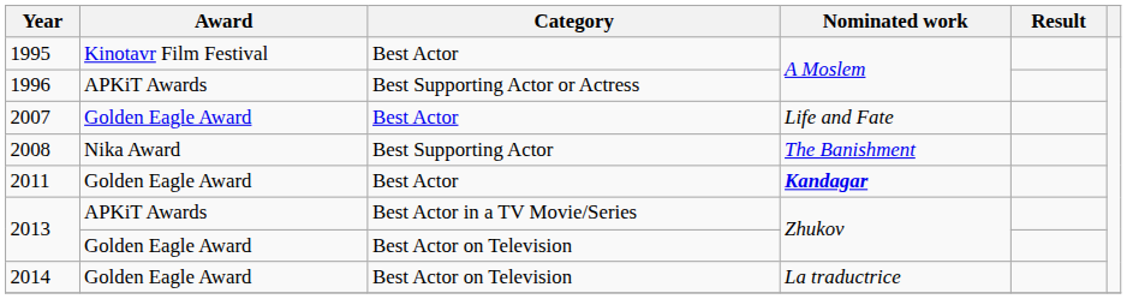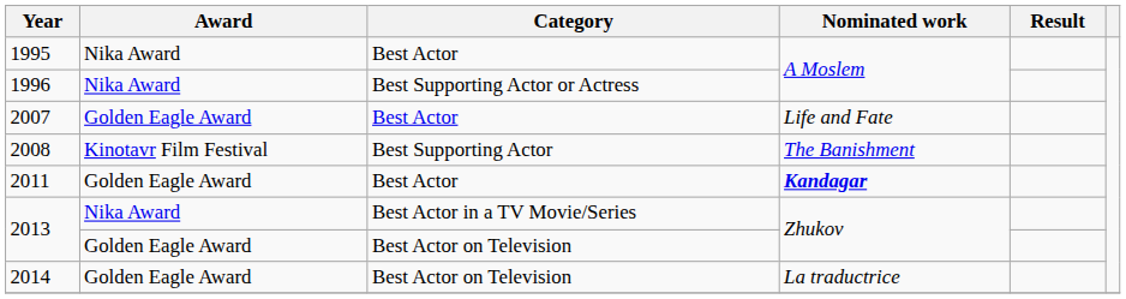1995 | Award: Kinotavr Film Festival -> Nika Award
1996 | Award: APKiT Awards -> Nika Award
2008 | Award: Nika Award -> Kinotavr Film Festival
2013 / Best Actor in a TV Movie/Series | Award: APKiT Awards -> Nika Award
